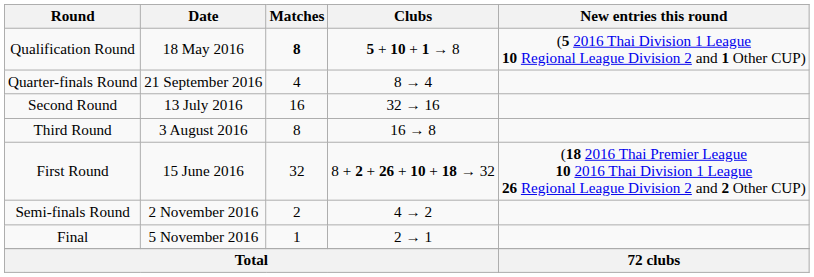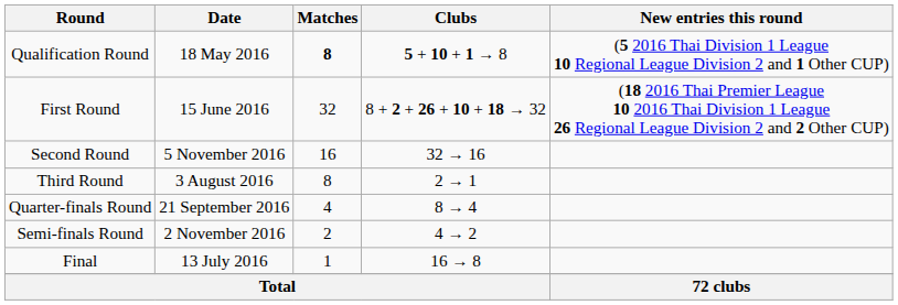rows swapped: First Round <-> Quarter-finals Round
Second Round | Date: 13 July 2016 -> 5 November 2016
Third Round | Clubs: 16 → 8 -> 2 → 1
Final | Date: 5 November 2016 -> 13 July 2016
Final | Clubs: 2 → 1 -> 16 → 8
